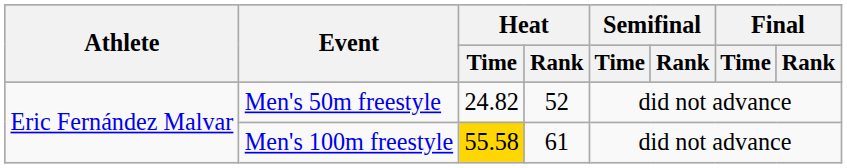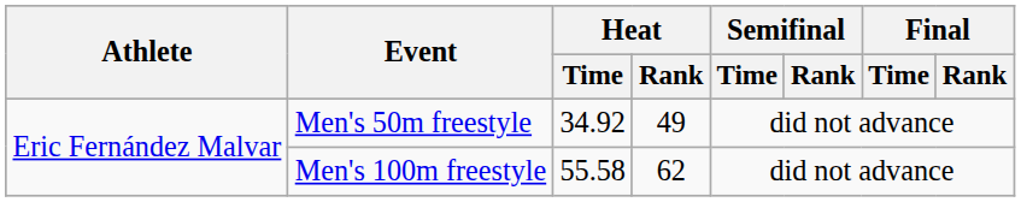Men's 50m freestyle | Heat / Time: 24.82 -> 34.92
Men's 50m freestyle | Heat / Rank: 52 -> 49
Men's 100m freestyle | Heat / Time: gold background -> no background
Men's 100m freestyle | Heat / Rank: 61 -> 62
